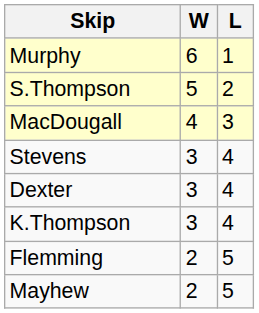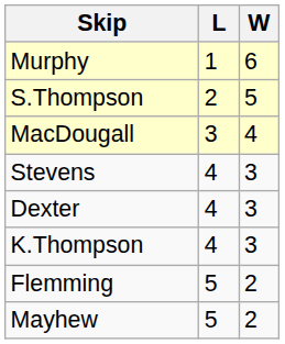columns swapped: W <-> L
